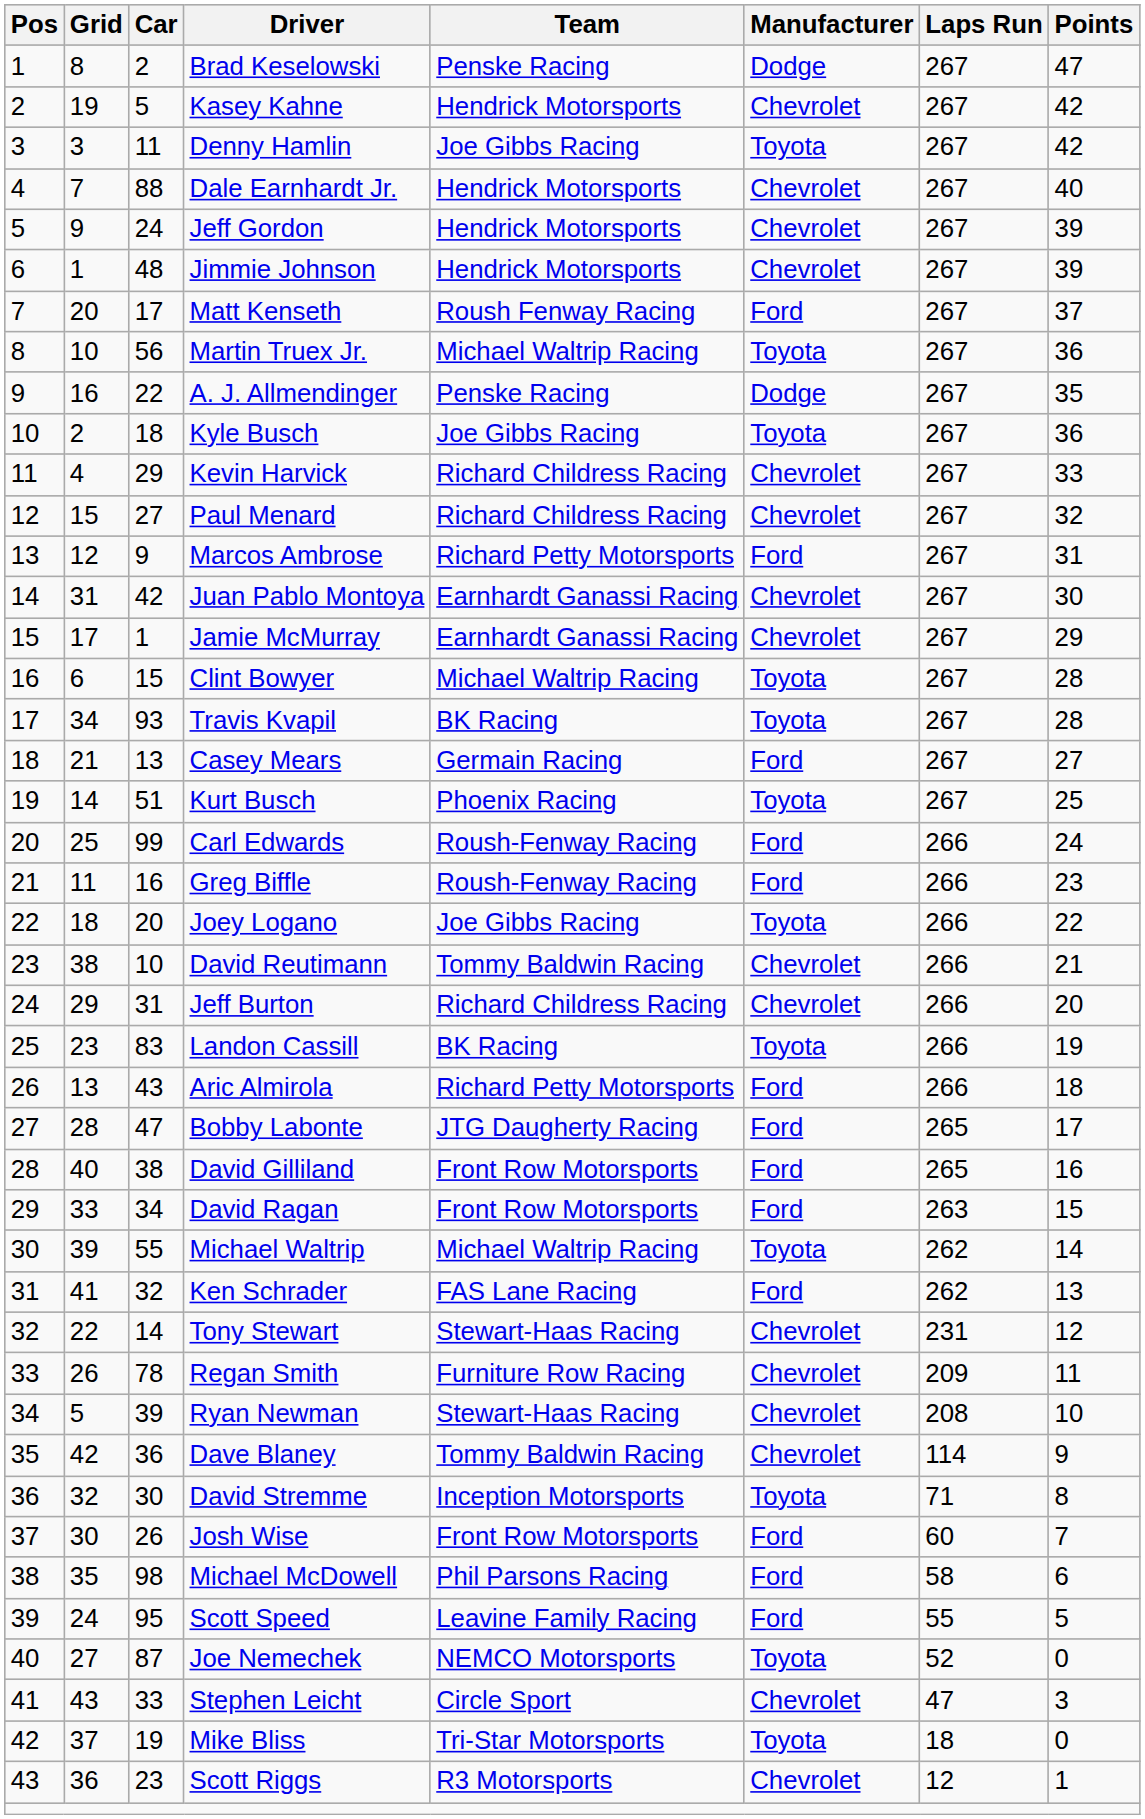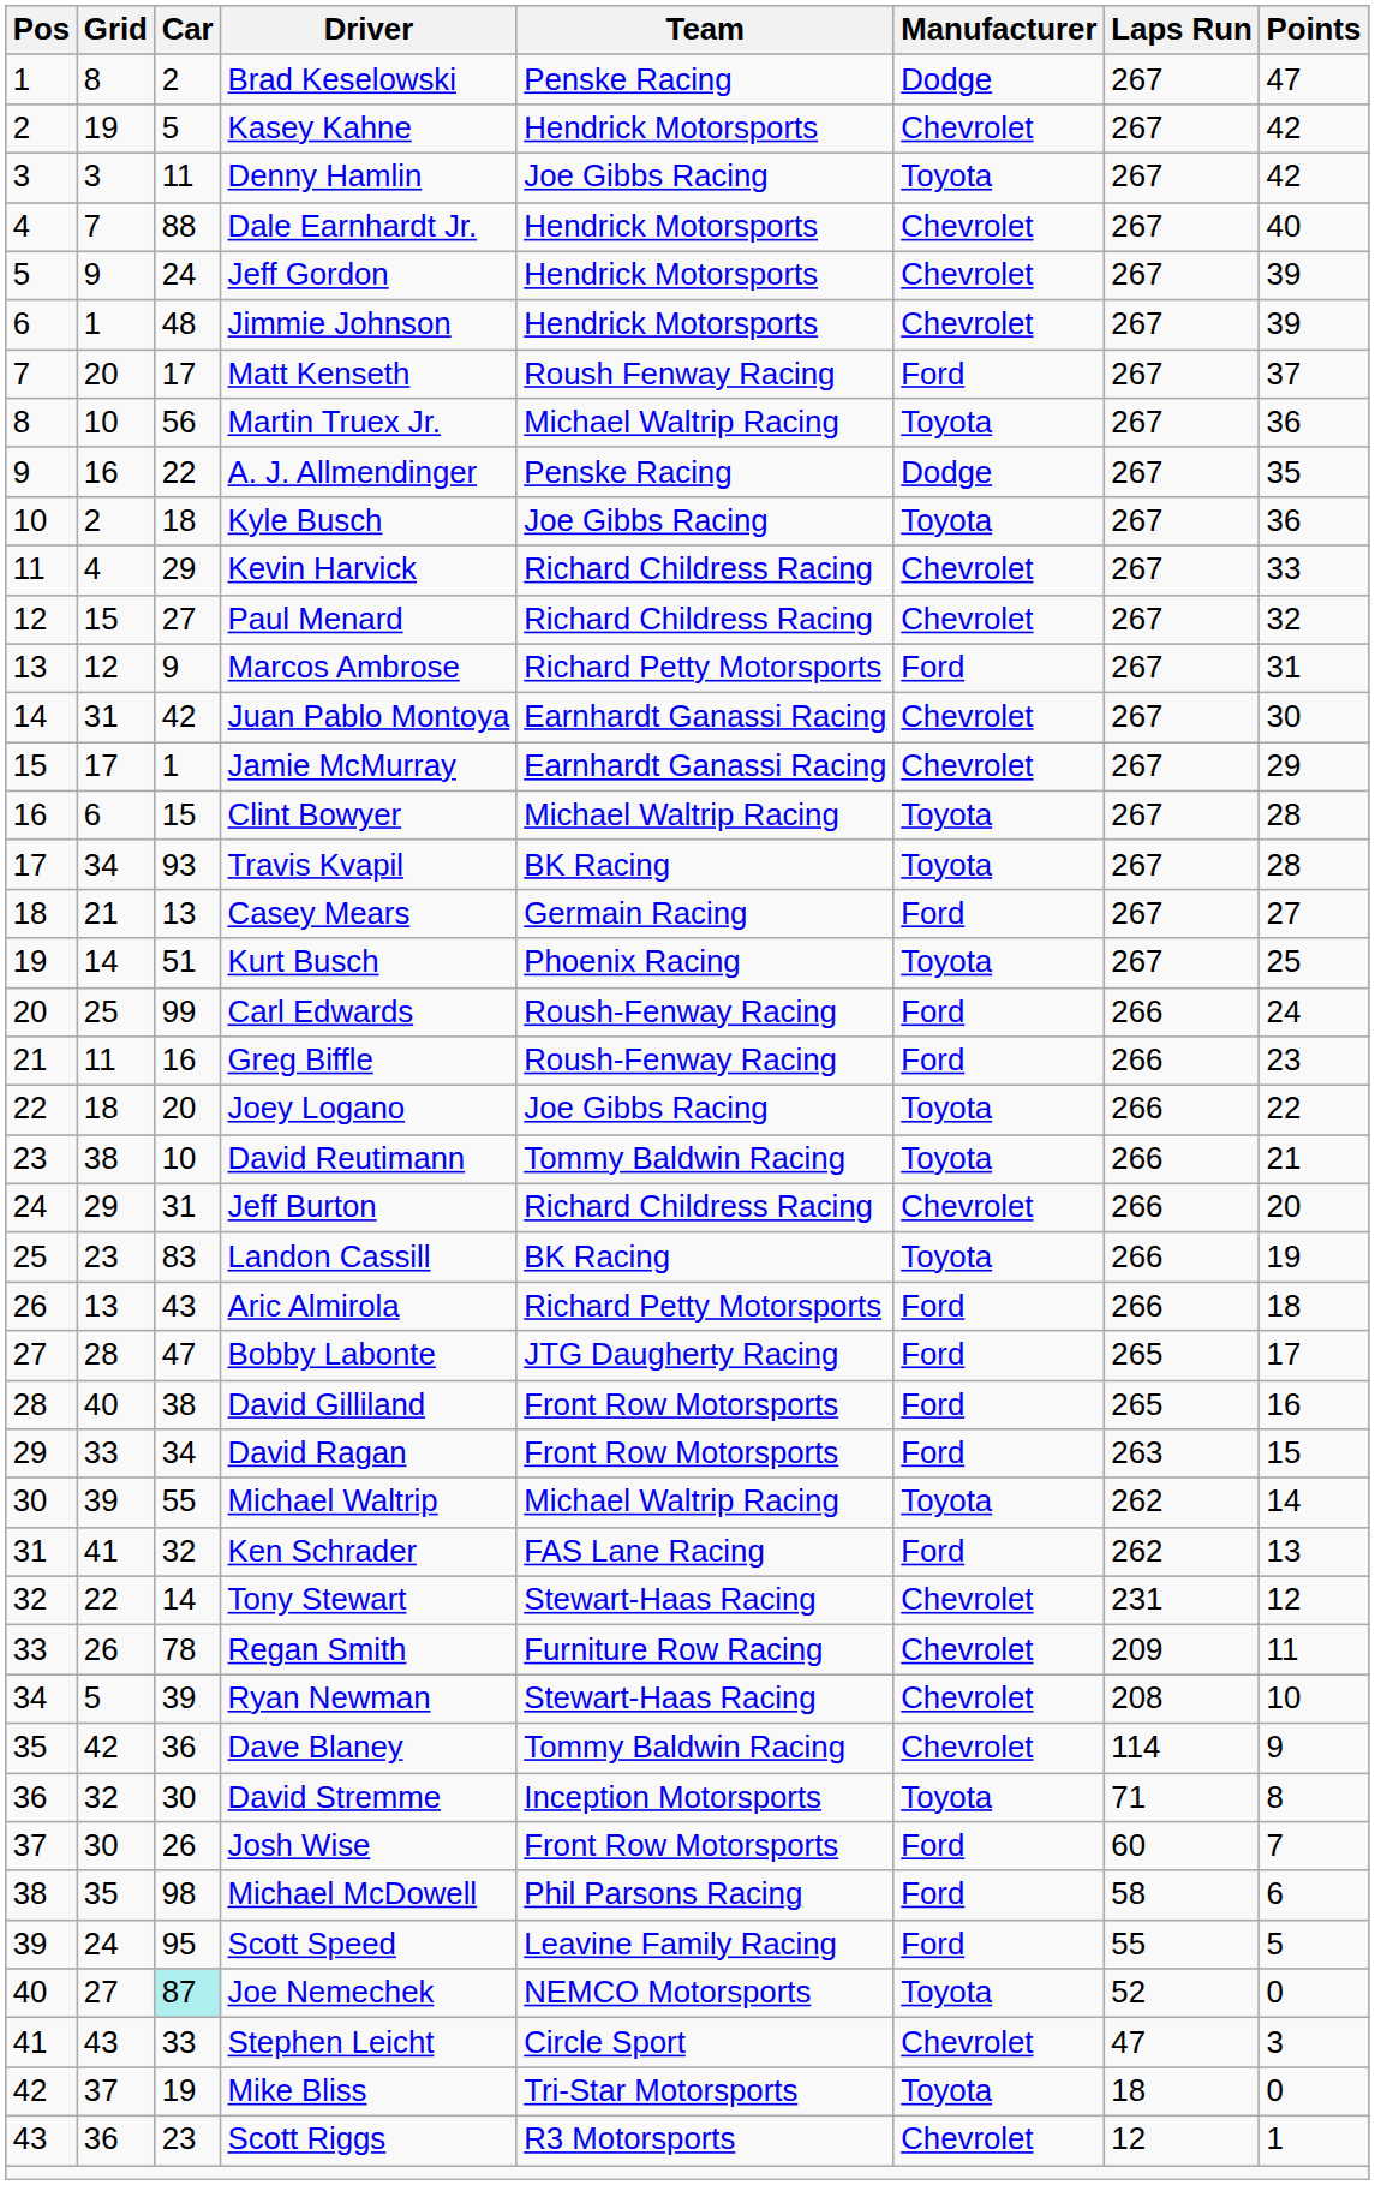David Reutimann | Manufacturer: Chevrolet -> Toyota
Joe Nemechek | Car: no background -> paleturquoise background
